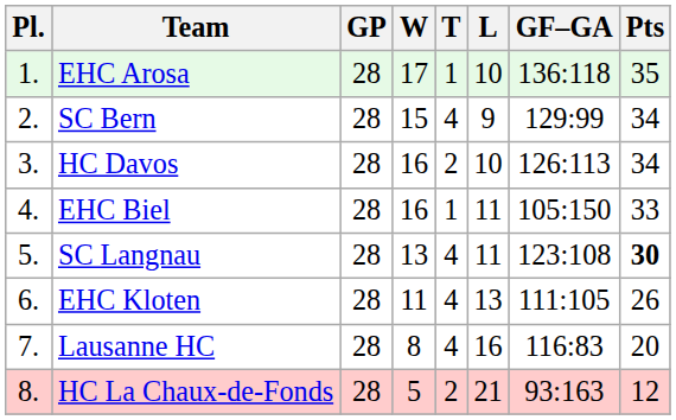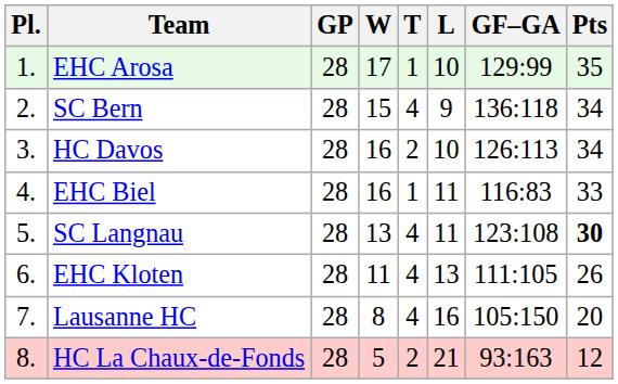EHC Arosa | GF–GA: 136:118 -> 129:99
SC Bern | GF–GA: 129:99 -> 136:118
EHC Biel | GF–GA: 105:150 -> 116:83
Lausanne HC | GF–GA: 116:83 -> 105:150
